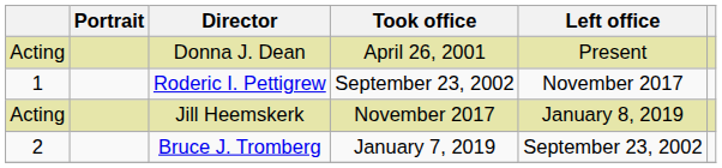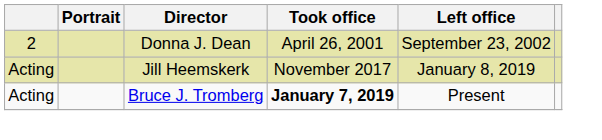Donna J. Dean | column 1: Acting -> 2
Donna J. Dean | Left office: Present -> September 23, 2002
- row: 1 | Roderic I. Pettigrew | September 23, 2002 | November 2017
Bruce J. Tromberg | column 1: 2 -> Acting
Bruce J. Tromberg | Took office: normal -> bold
Bruce J. Tromberg | Left office: September 23, 2002 -> Present
